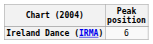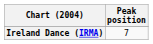Ireland Dance (IRMA) | Peak position: 6 -> 7
